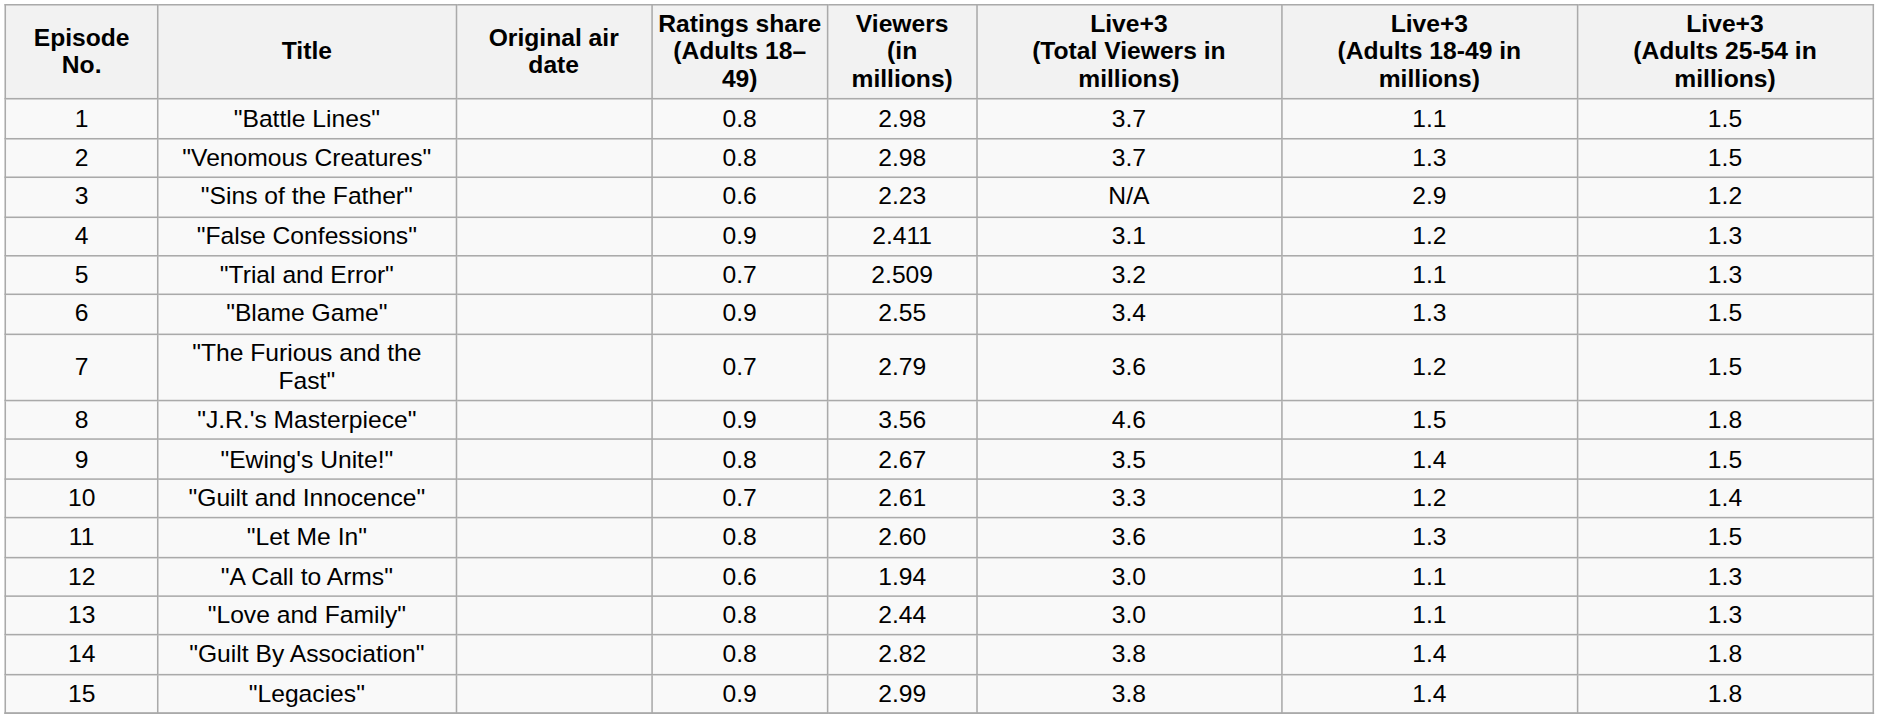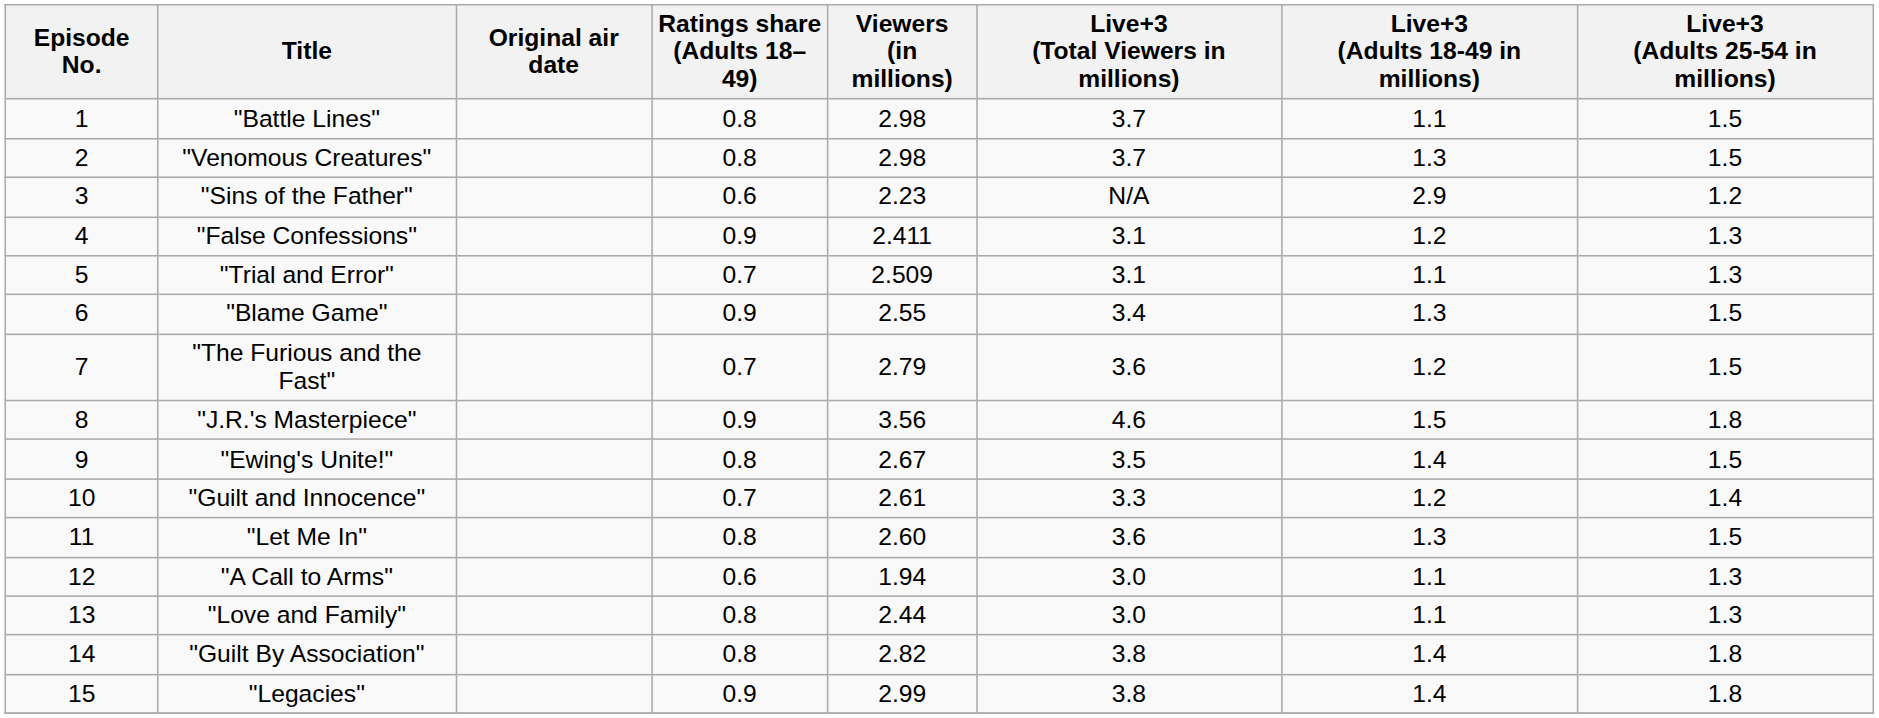"Trial and Error" | Live+3 (Total Viewers in millions): 3.2 -> 3.1
